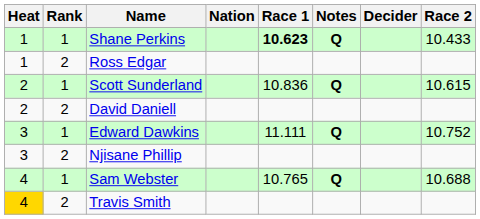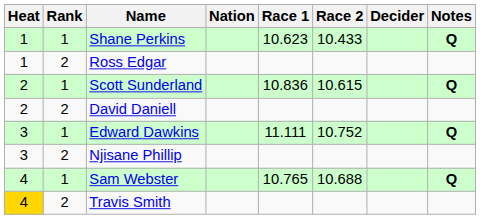columns swapped: Race 2 <-> Notes
Shane Perkins | Race 1: bold -> normal
